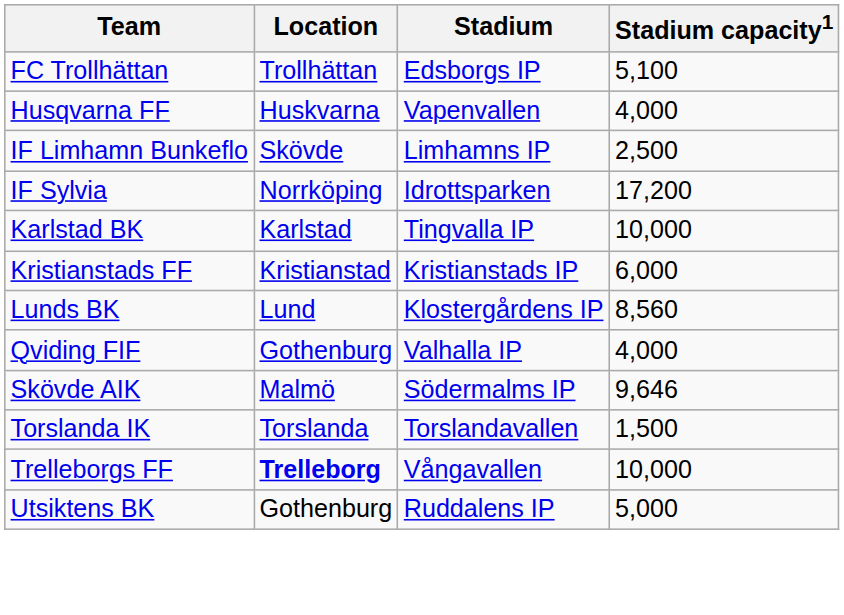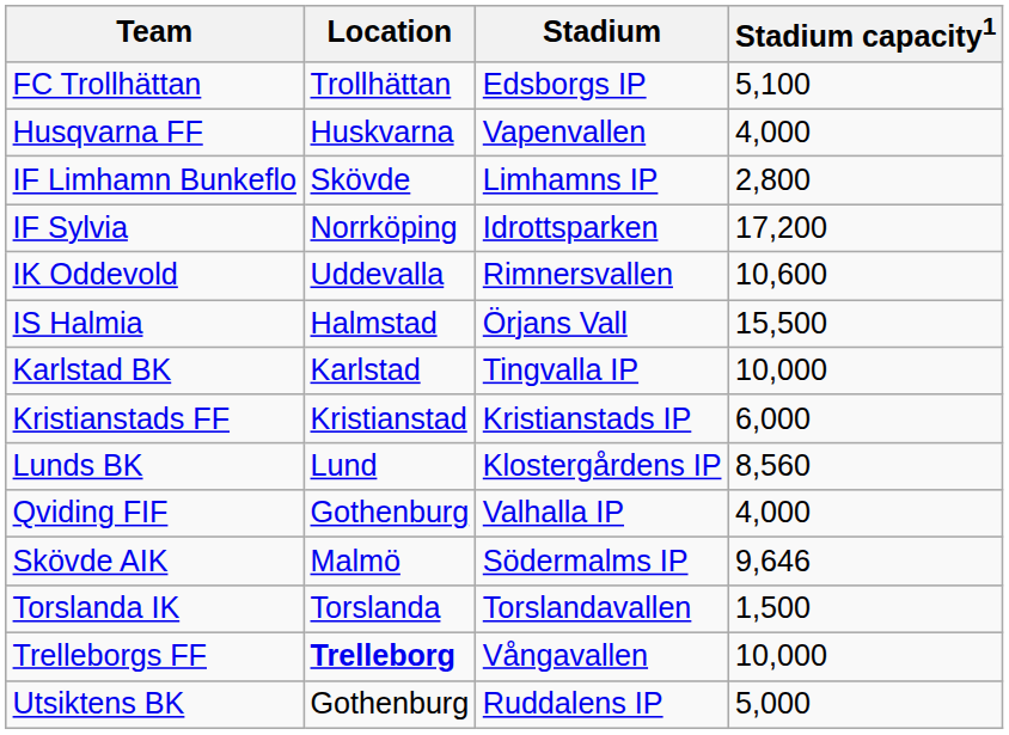IF Limhamn Bunkeflo | Stadium capacity1: 2,500 -> 2,800
+ row: IK Oddevold | Uddevalla | Rimnersvallen | 10,600
+ row: IS Halmia | Halmstad | Örjans Vall | 15,500
